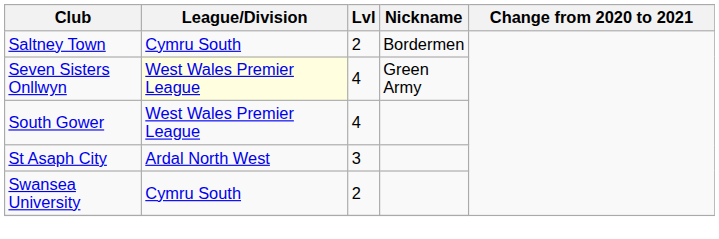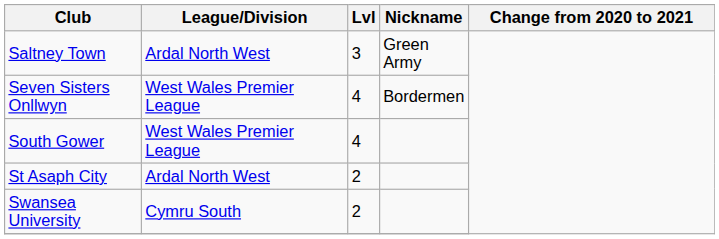Saltney Town | League/Division: Cymru South -> Ardal North West
Saltney Town | Lvl: 2 -> 3
Saltney Town | Nickname: Bordermen -> Green Army
Seven Sisters Onllwyn | League/Division: lightyellow background -> no background
Seven Sisters Onllwyn | Nickname: Green Army -> Bordermen
St Asaph City | Lvl: 3 -> 2
